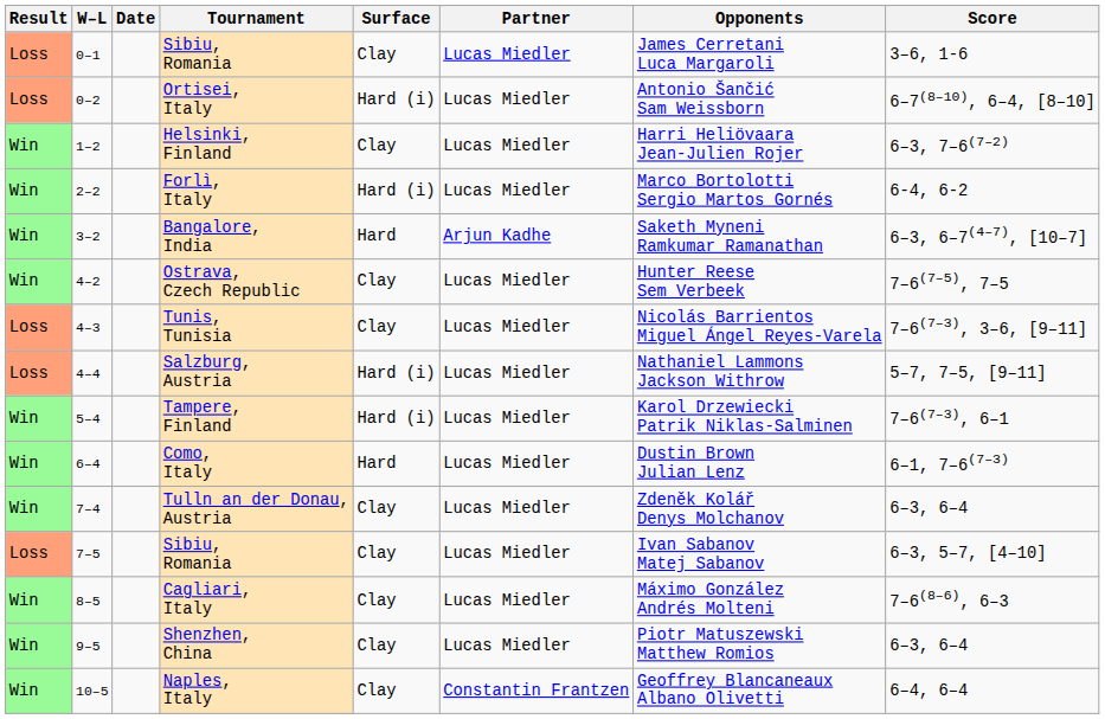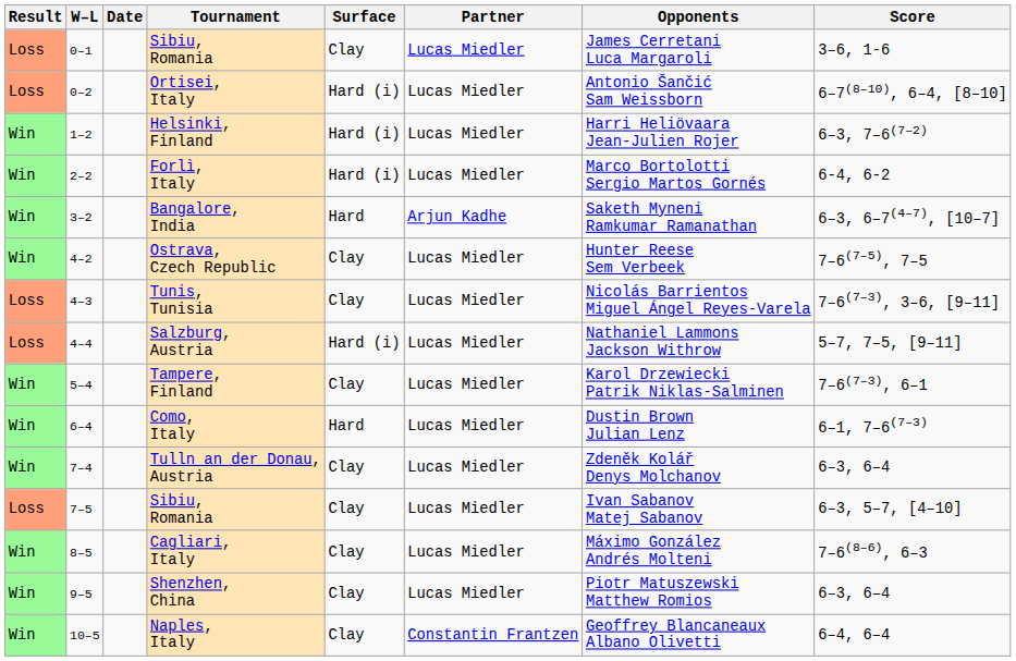Helsinki, Finland | Surface: Clay -> Hard (i)
Tampere, Finland | Surface: Hard (i) -> Clay
